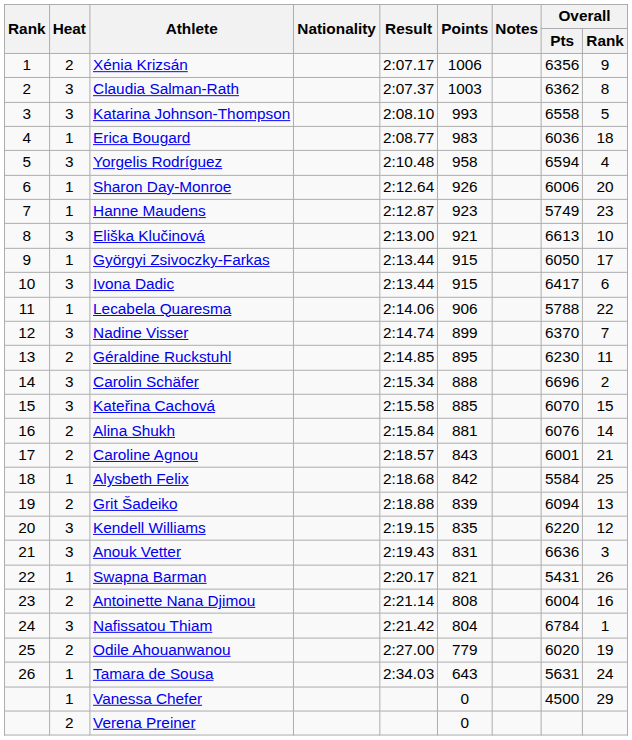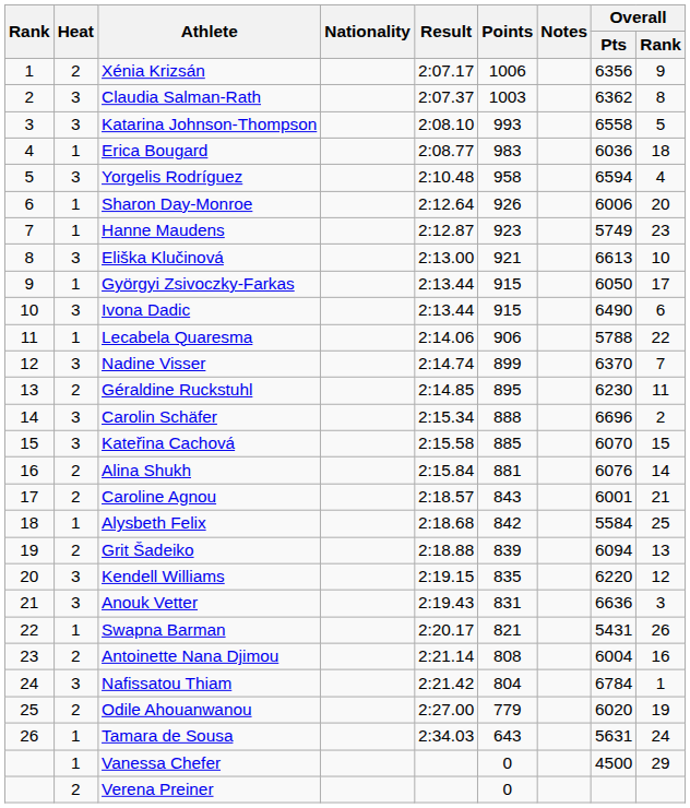Ivona Dadic | Overall / Pts: 6417 -> 6490
